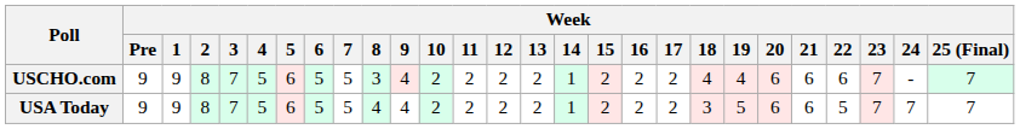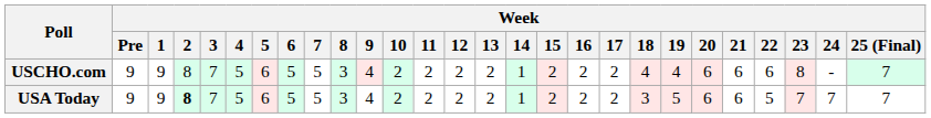USCHO.com | Week / 23: 7 -> 8
USA Today | Week / 2: normal -> bold
USA Today | Week / 8: 4 -> 3
